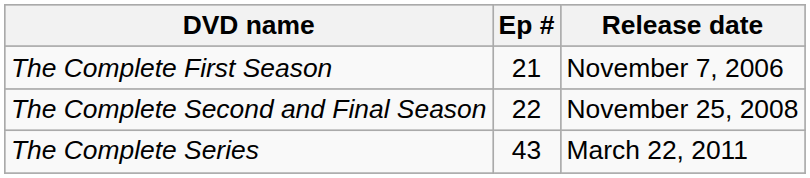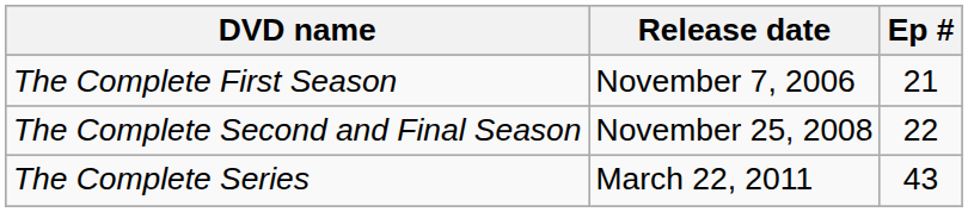columns swapped: Ep # <-> Release date
